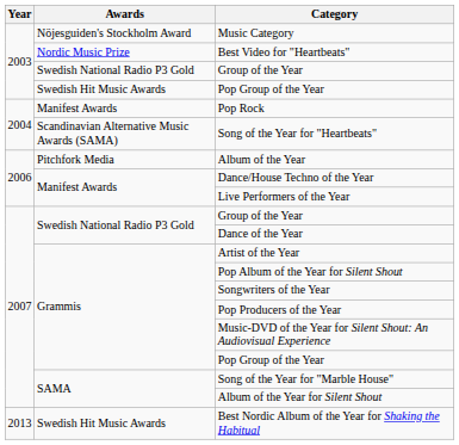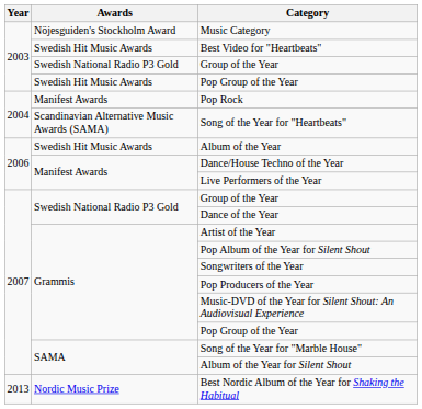Best Video for "Heartbeats" | Awards: Nordic Music Prize -> Swedish Hit Music Awards
Album of the Year | Awards: Pitchfork Media -> Swedish Hit Music Awards
Best Nordic Album of the Year for Shaking the Habitual | Awards: Swedish Hit Music Awards -> Nordic Music Prize
